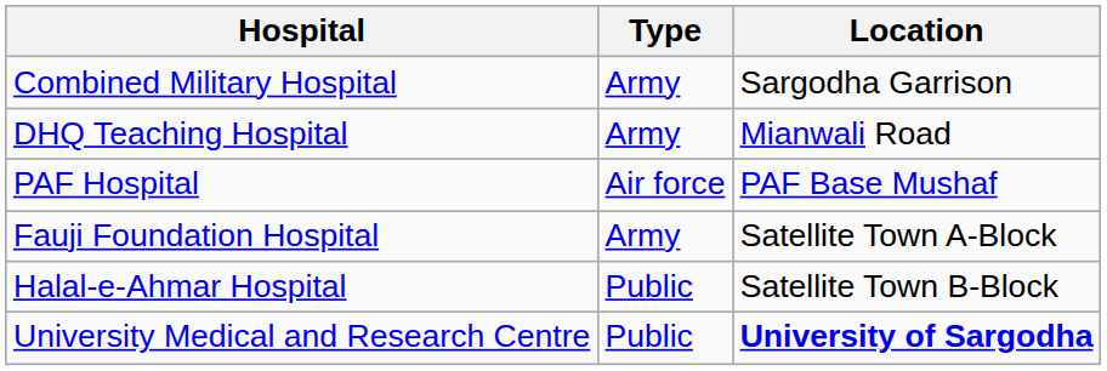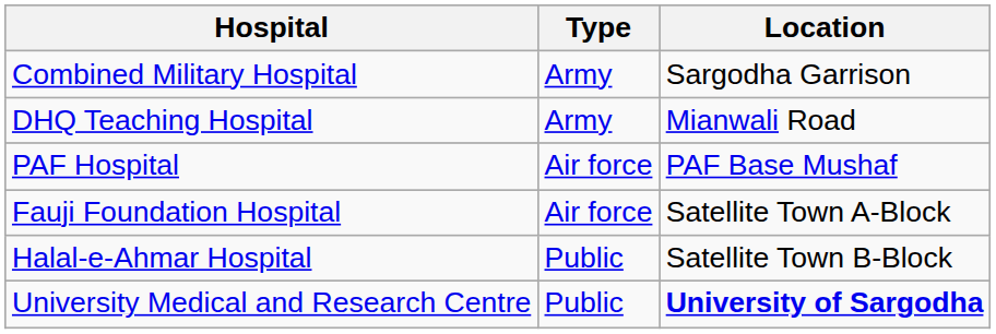Fauji Foundation Hospital | Type: Army -> Air force
